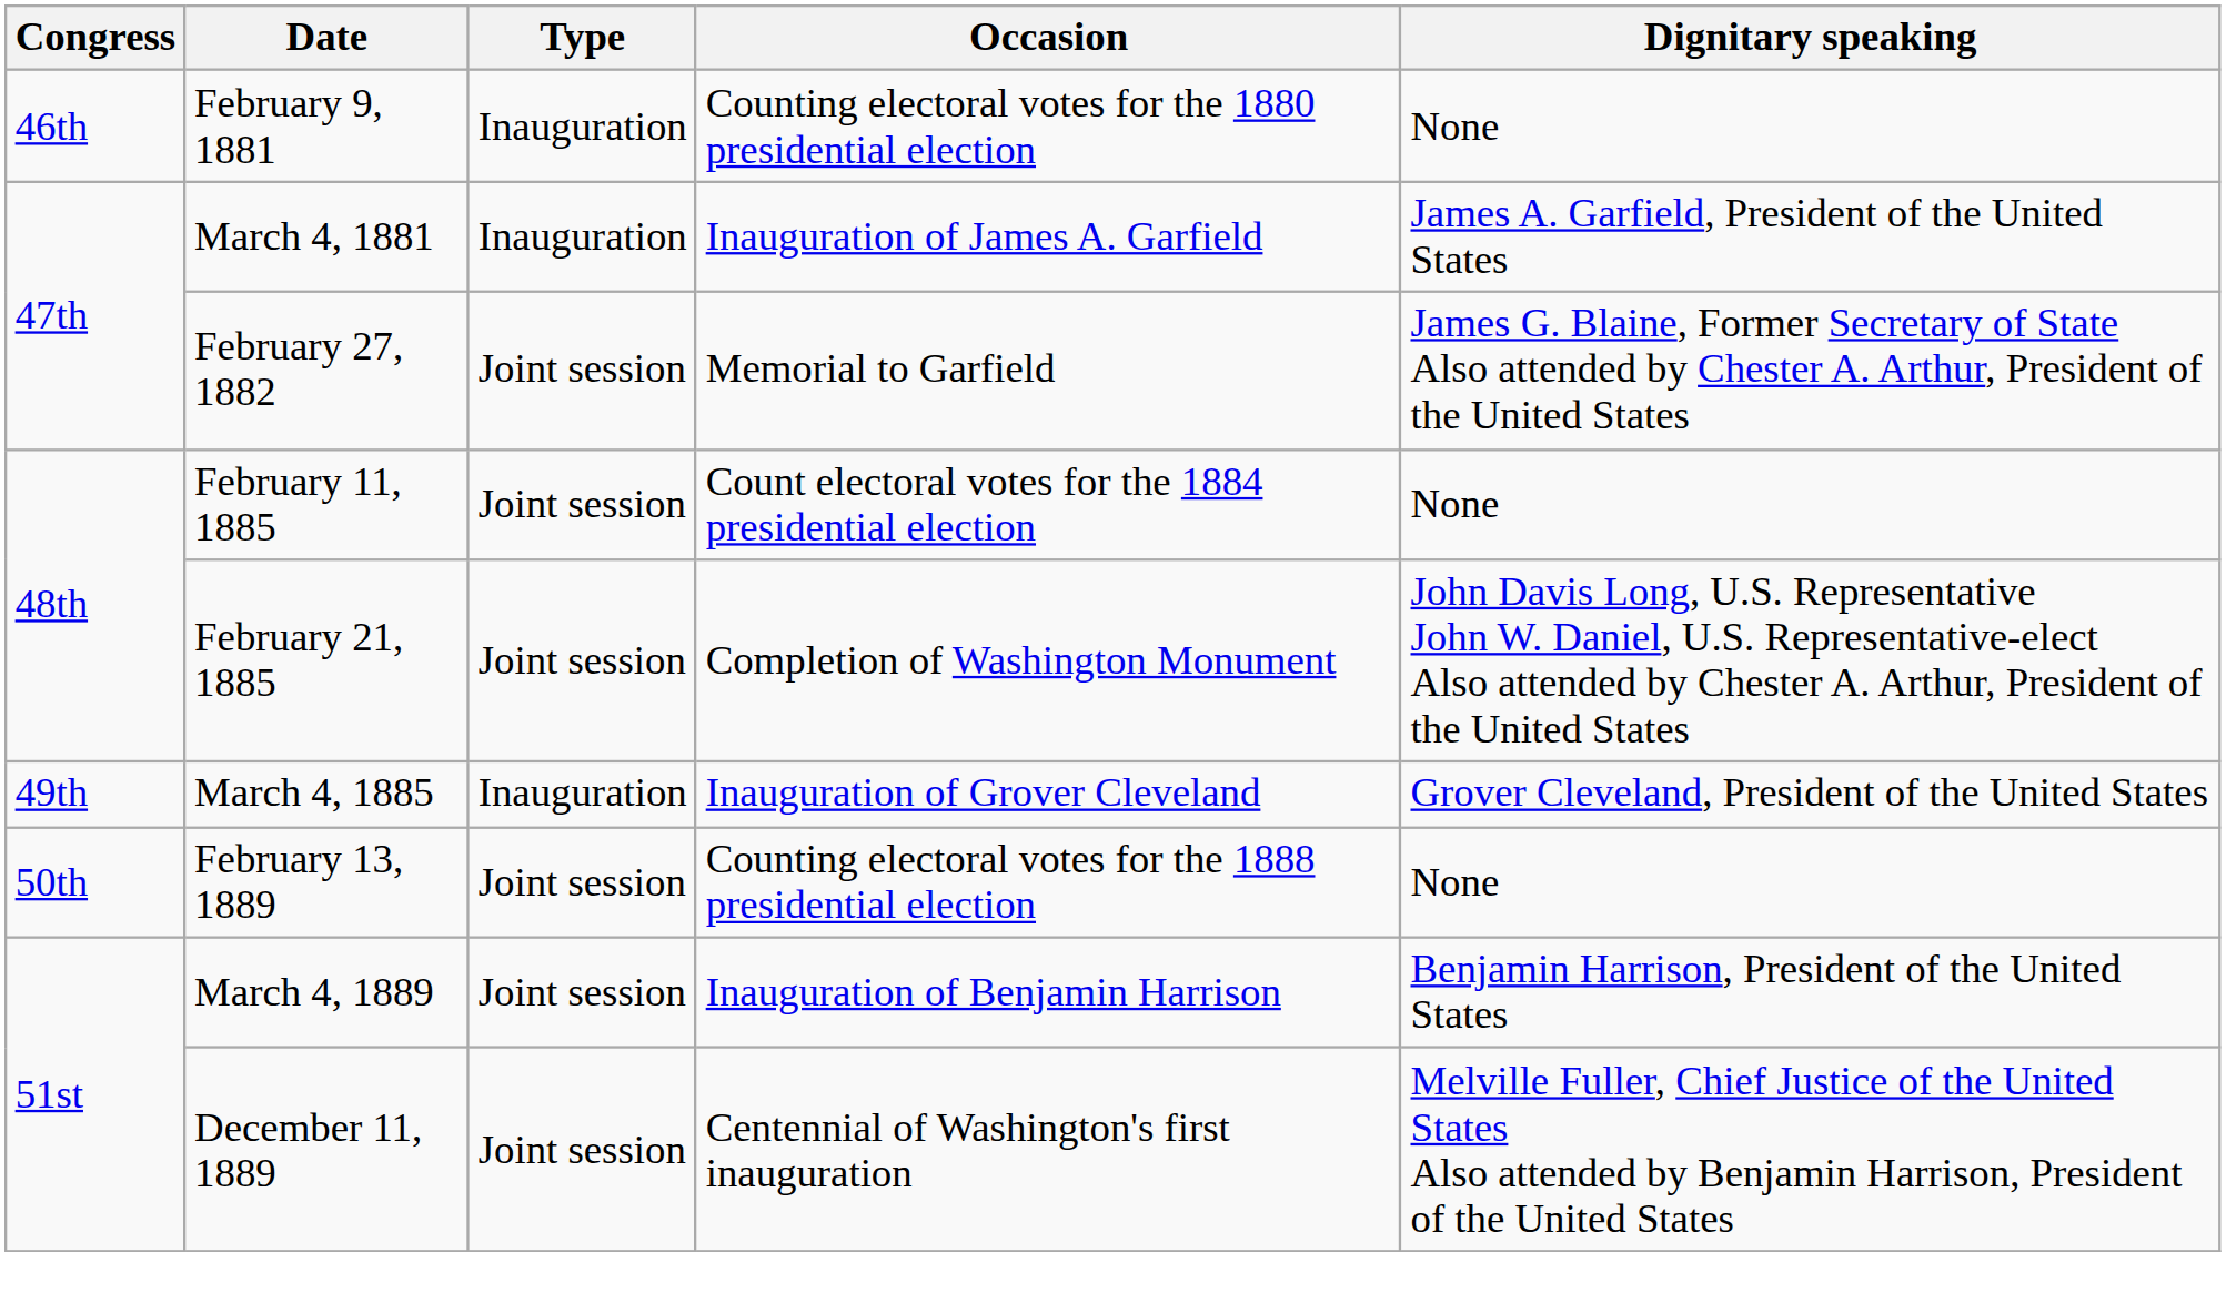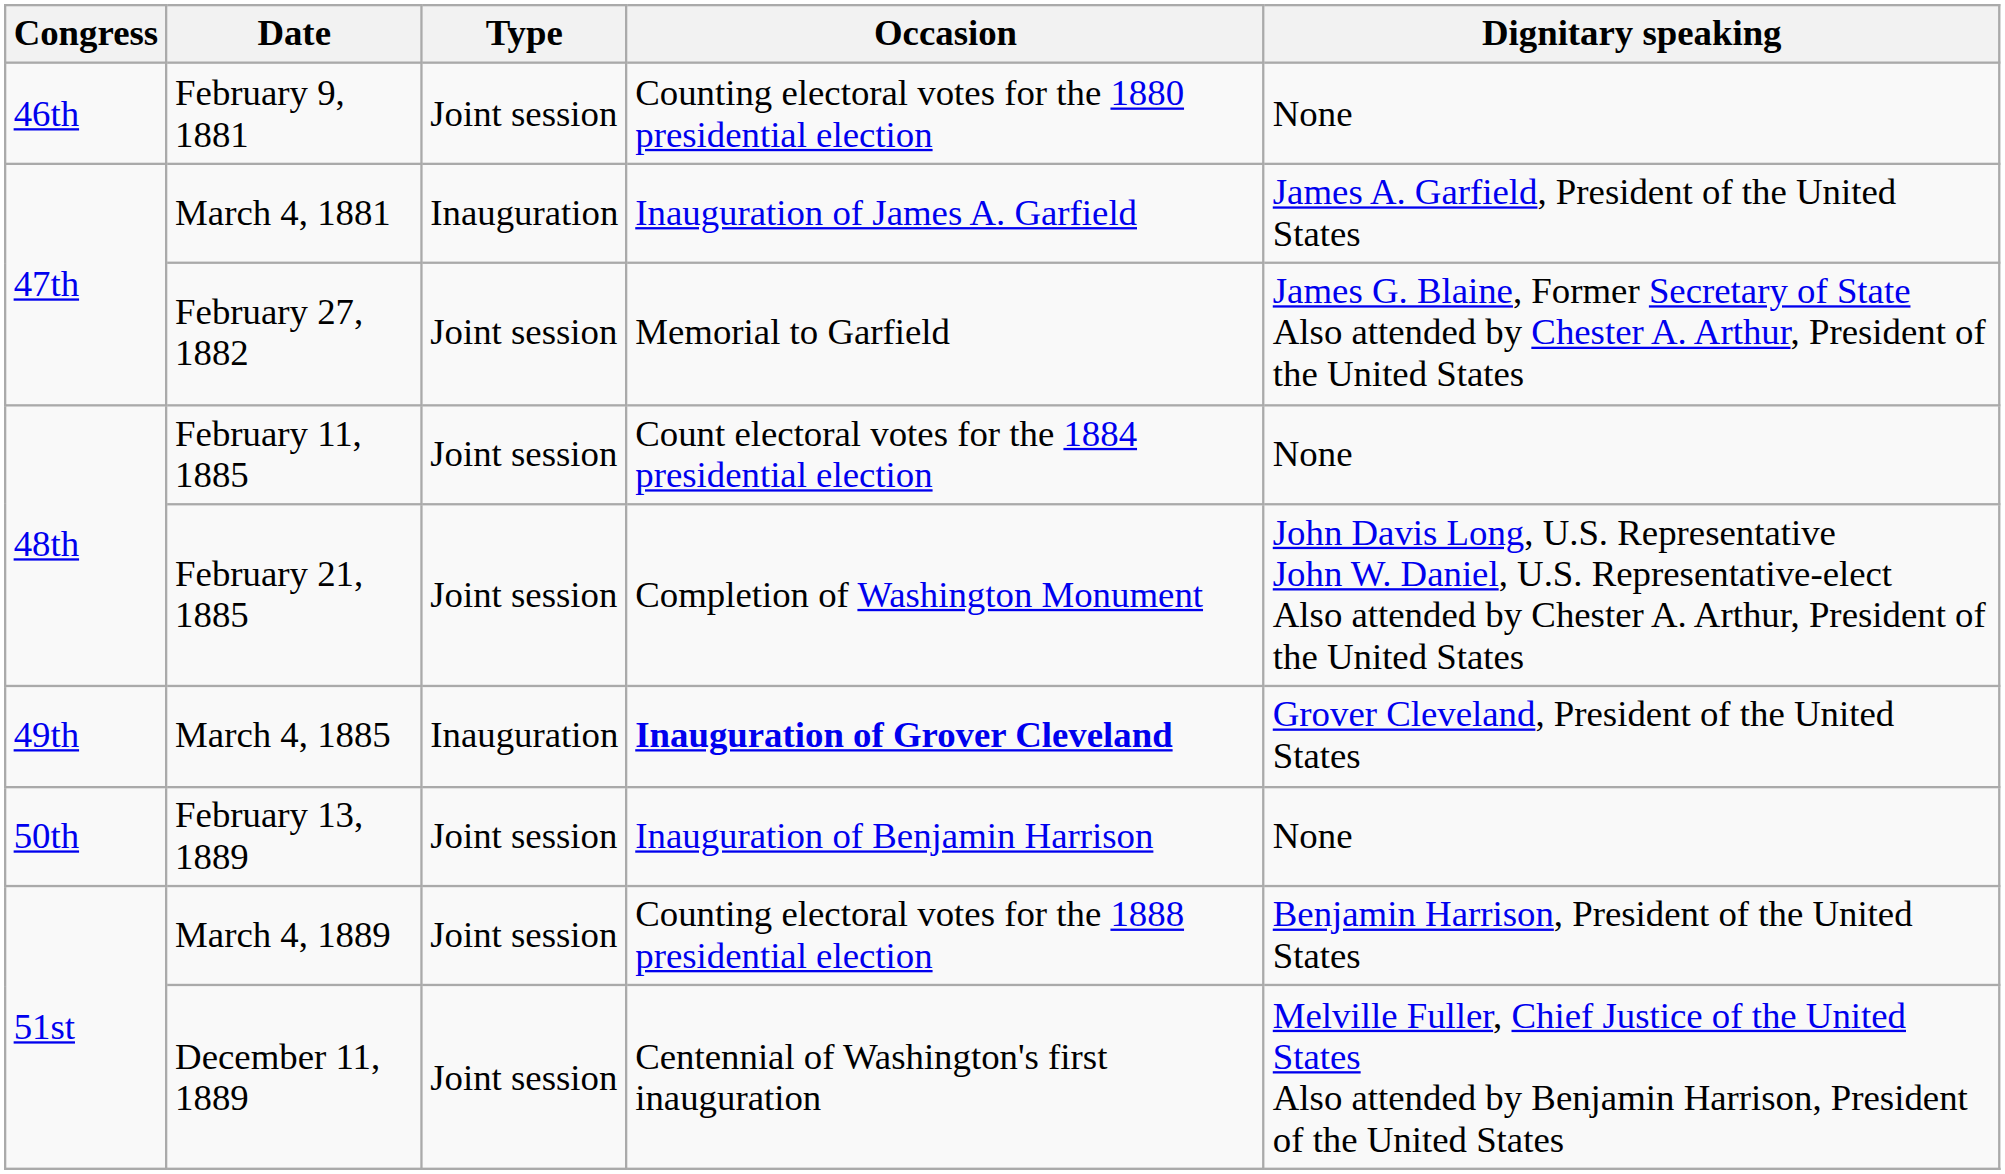February 9, 1881 | Type: Inauguration -> Joint session
March 4, 1885 | Occasion: normal -> bold
February 13, 1889 | Occasion: Counting electoral votes for the 1888 presidential election -> Inauguration of Benjamin Harrison
March 4, 1889 | Occasion: Inauguration of Benjamin Harrison -> Counting electoral votes for the 1888 presidential election
